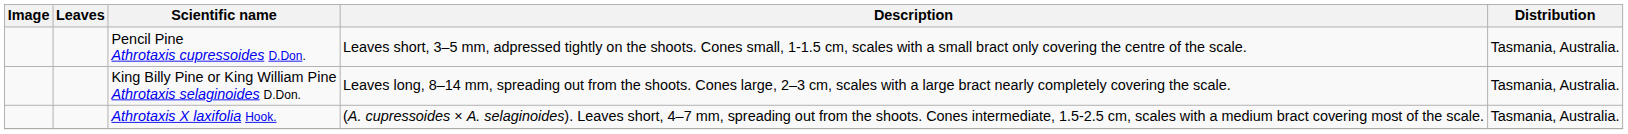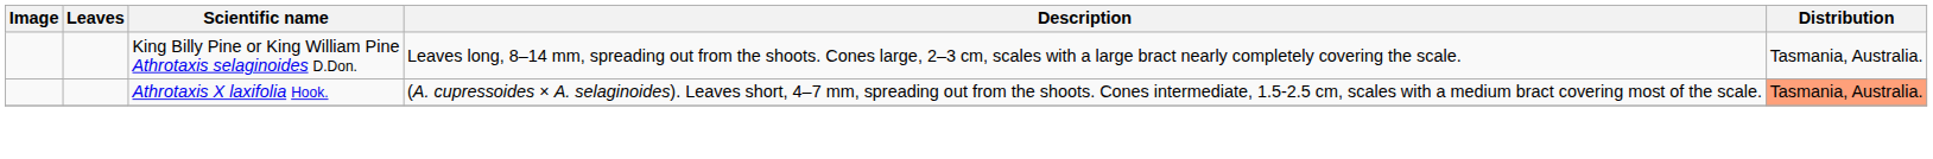- row: Pencil Pine Athrotaxis cupressoides D.Don. | Leaves short, 3–5 mm, adpressed tightly on the shoots. Cones small, 1-1.5 cm, scales with a small bract only covering the centre of the scale. | Tasmania, Australia.
Athrotaxis X laxifolia Hook. | Distribution: no background -> lightsalmon background
